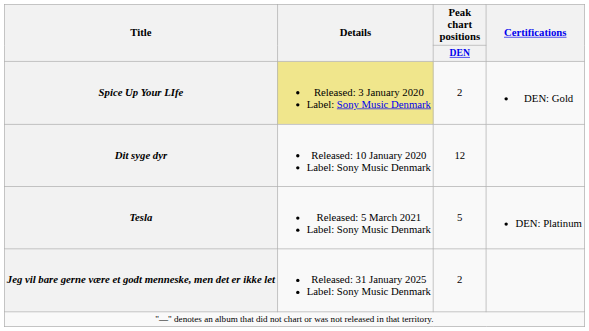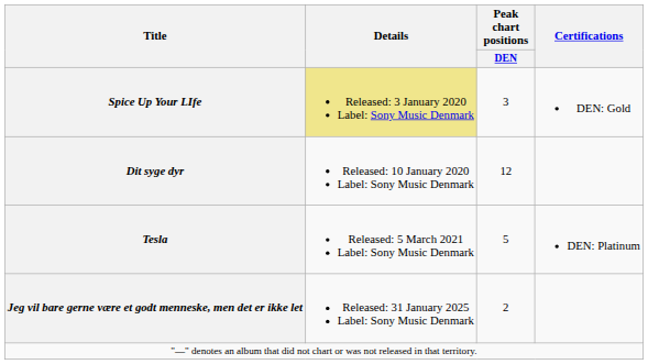Spice Up Your LIfe | Peak chart positions / DEN: 2 -> 3
